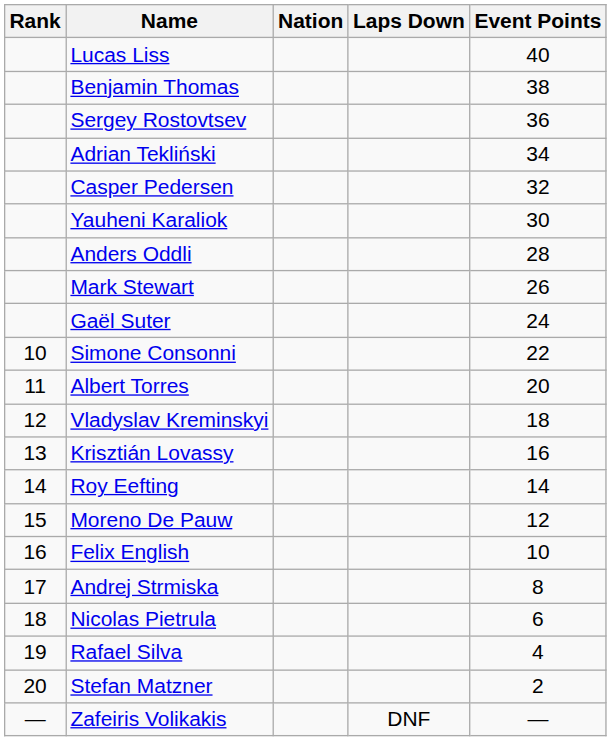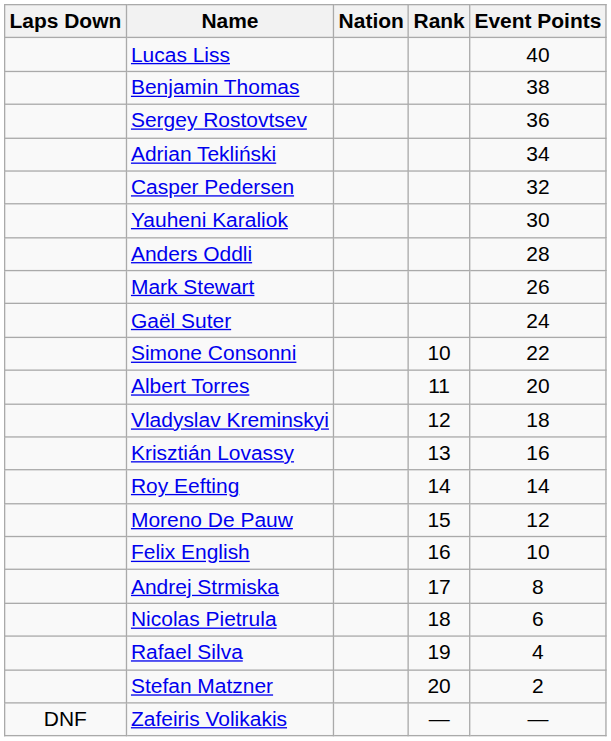columns swapped: Rank <-> Laps Down
